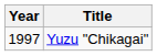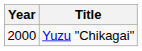Yuzu "Chikagai" | Year: 1997 -> 2000
